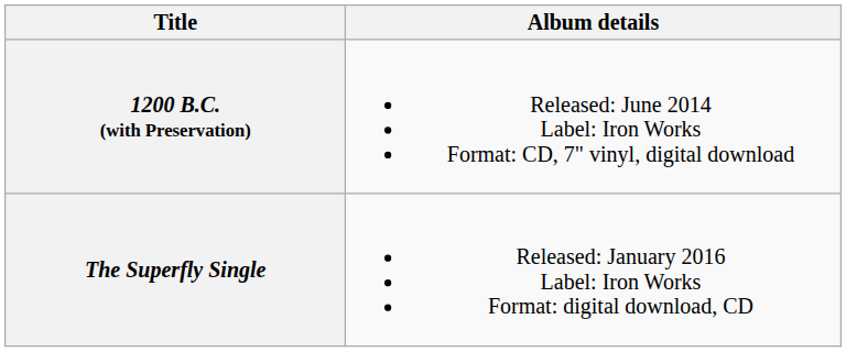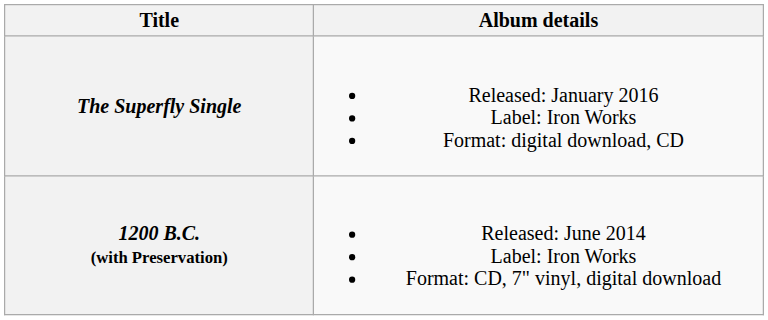rows swapped: 1200 B.C. (with Preservation) <-> The Superfly Single
